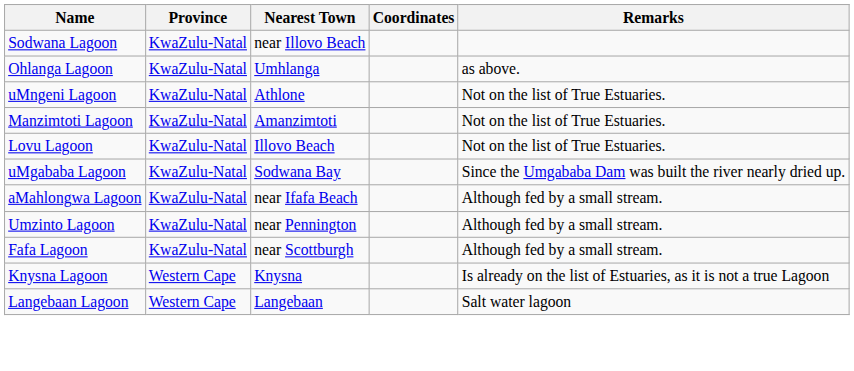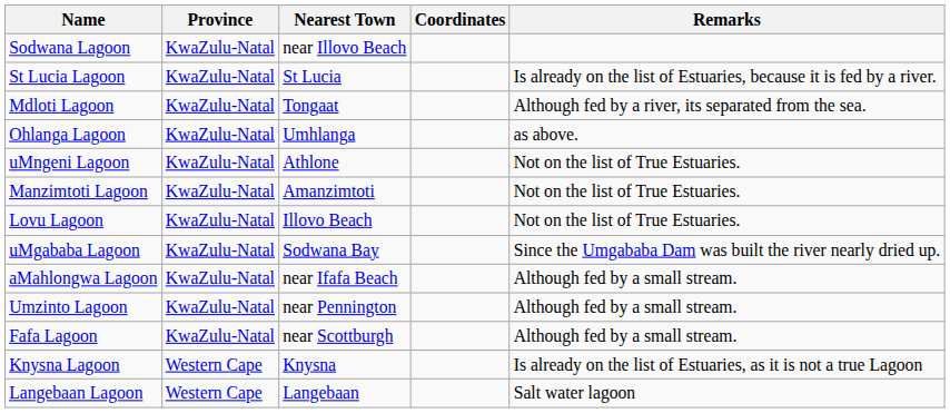+ row: St Lucia Lagoon | KwaZulu-Natal | St Lucia | Is already on the list of Estuaries, because it is fed by a river.
+ row: Mdloti Lagoon | KwaZulu-Natal | Tongaat | Although fed by a river, its separated from the sea.
